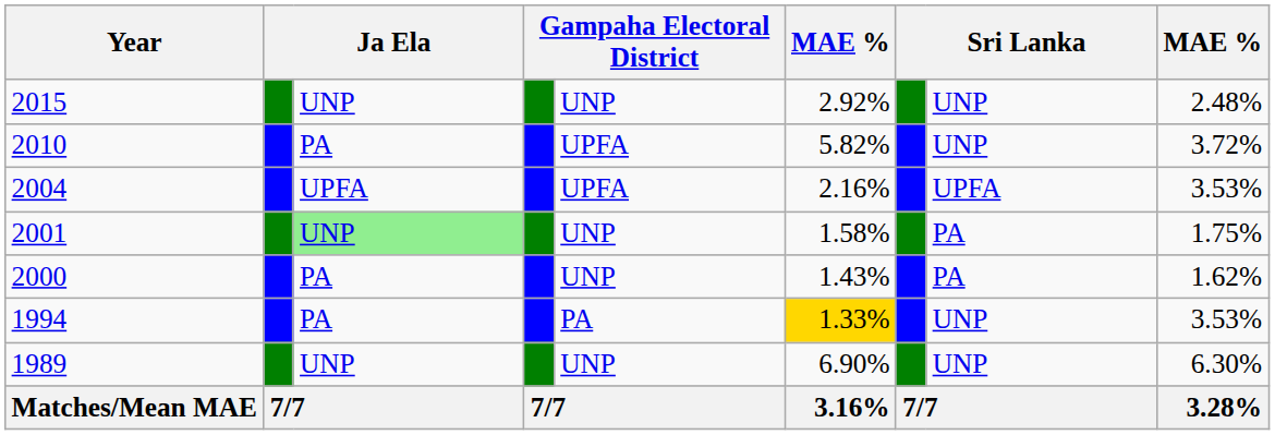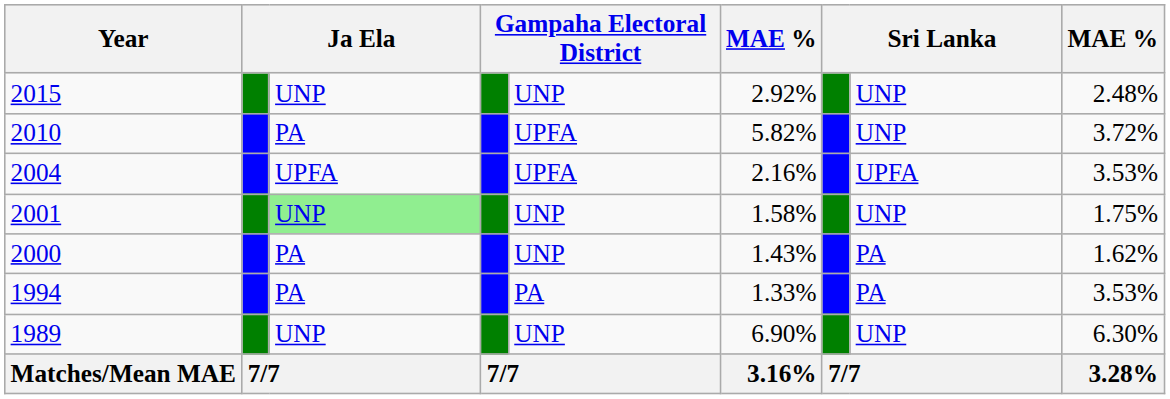2001 | column 8: PA -> UNP
1994 | column 6: gold background -> no background
1994 | column 8: UNP -> PA
